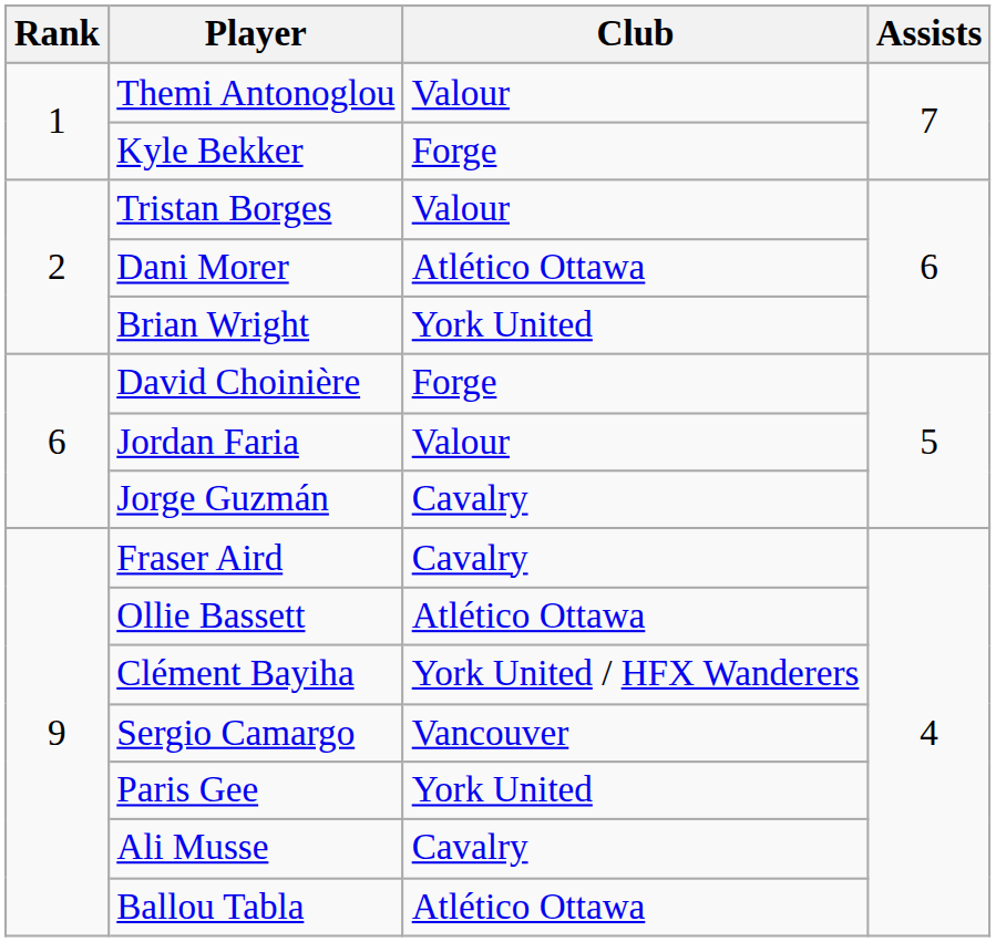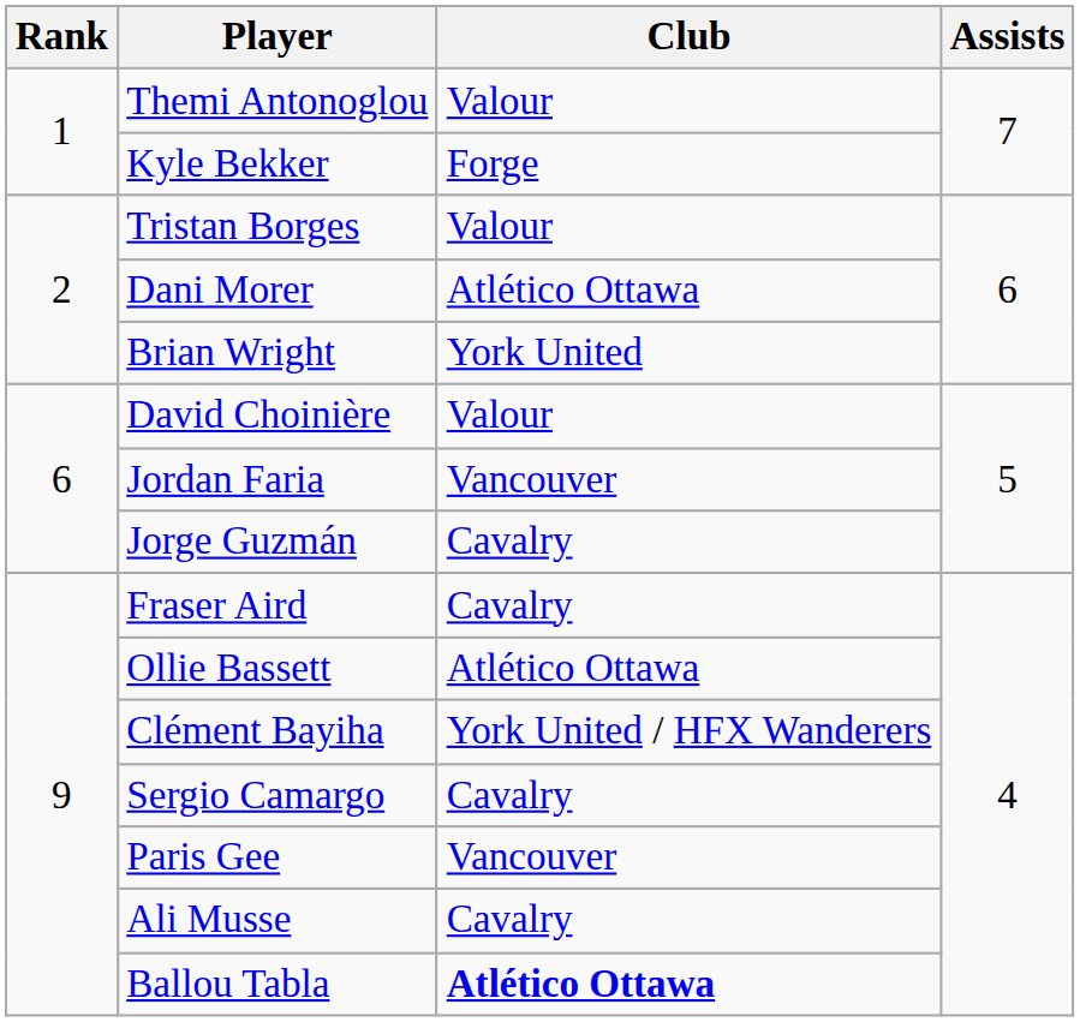David Choinière | Club: Forge -> Valour
Jordan Faria | Club: Valour -> Vancouver
Sergio Camargo | Club: Vancouver -> Cavalry
Paris Gee | Club: York United -> Vancouver
Ballou Tabla | Club: normal -> bold
